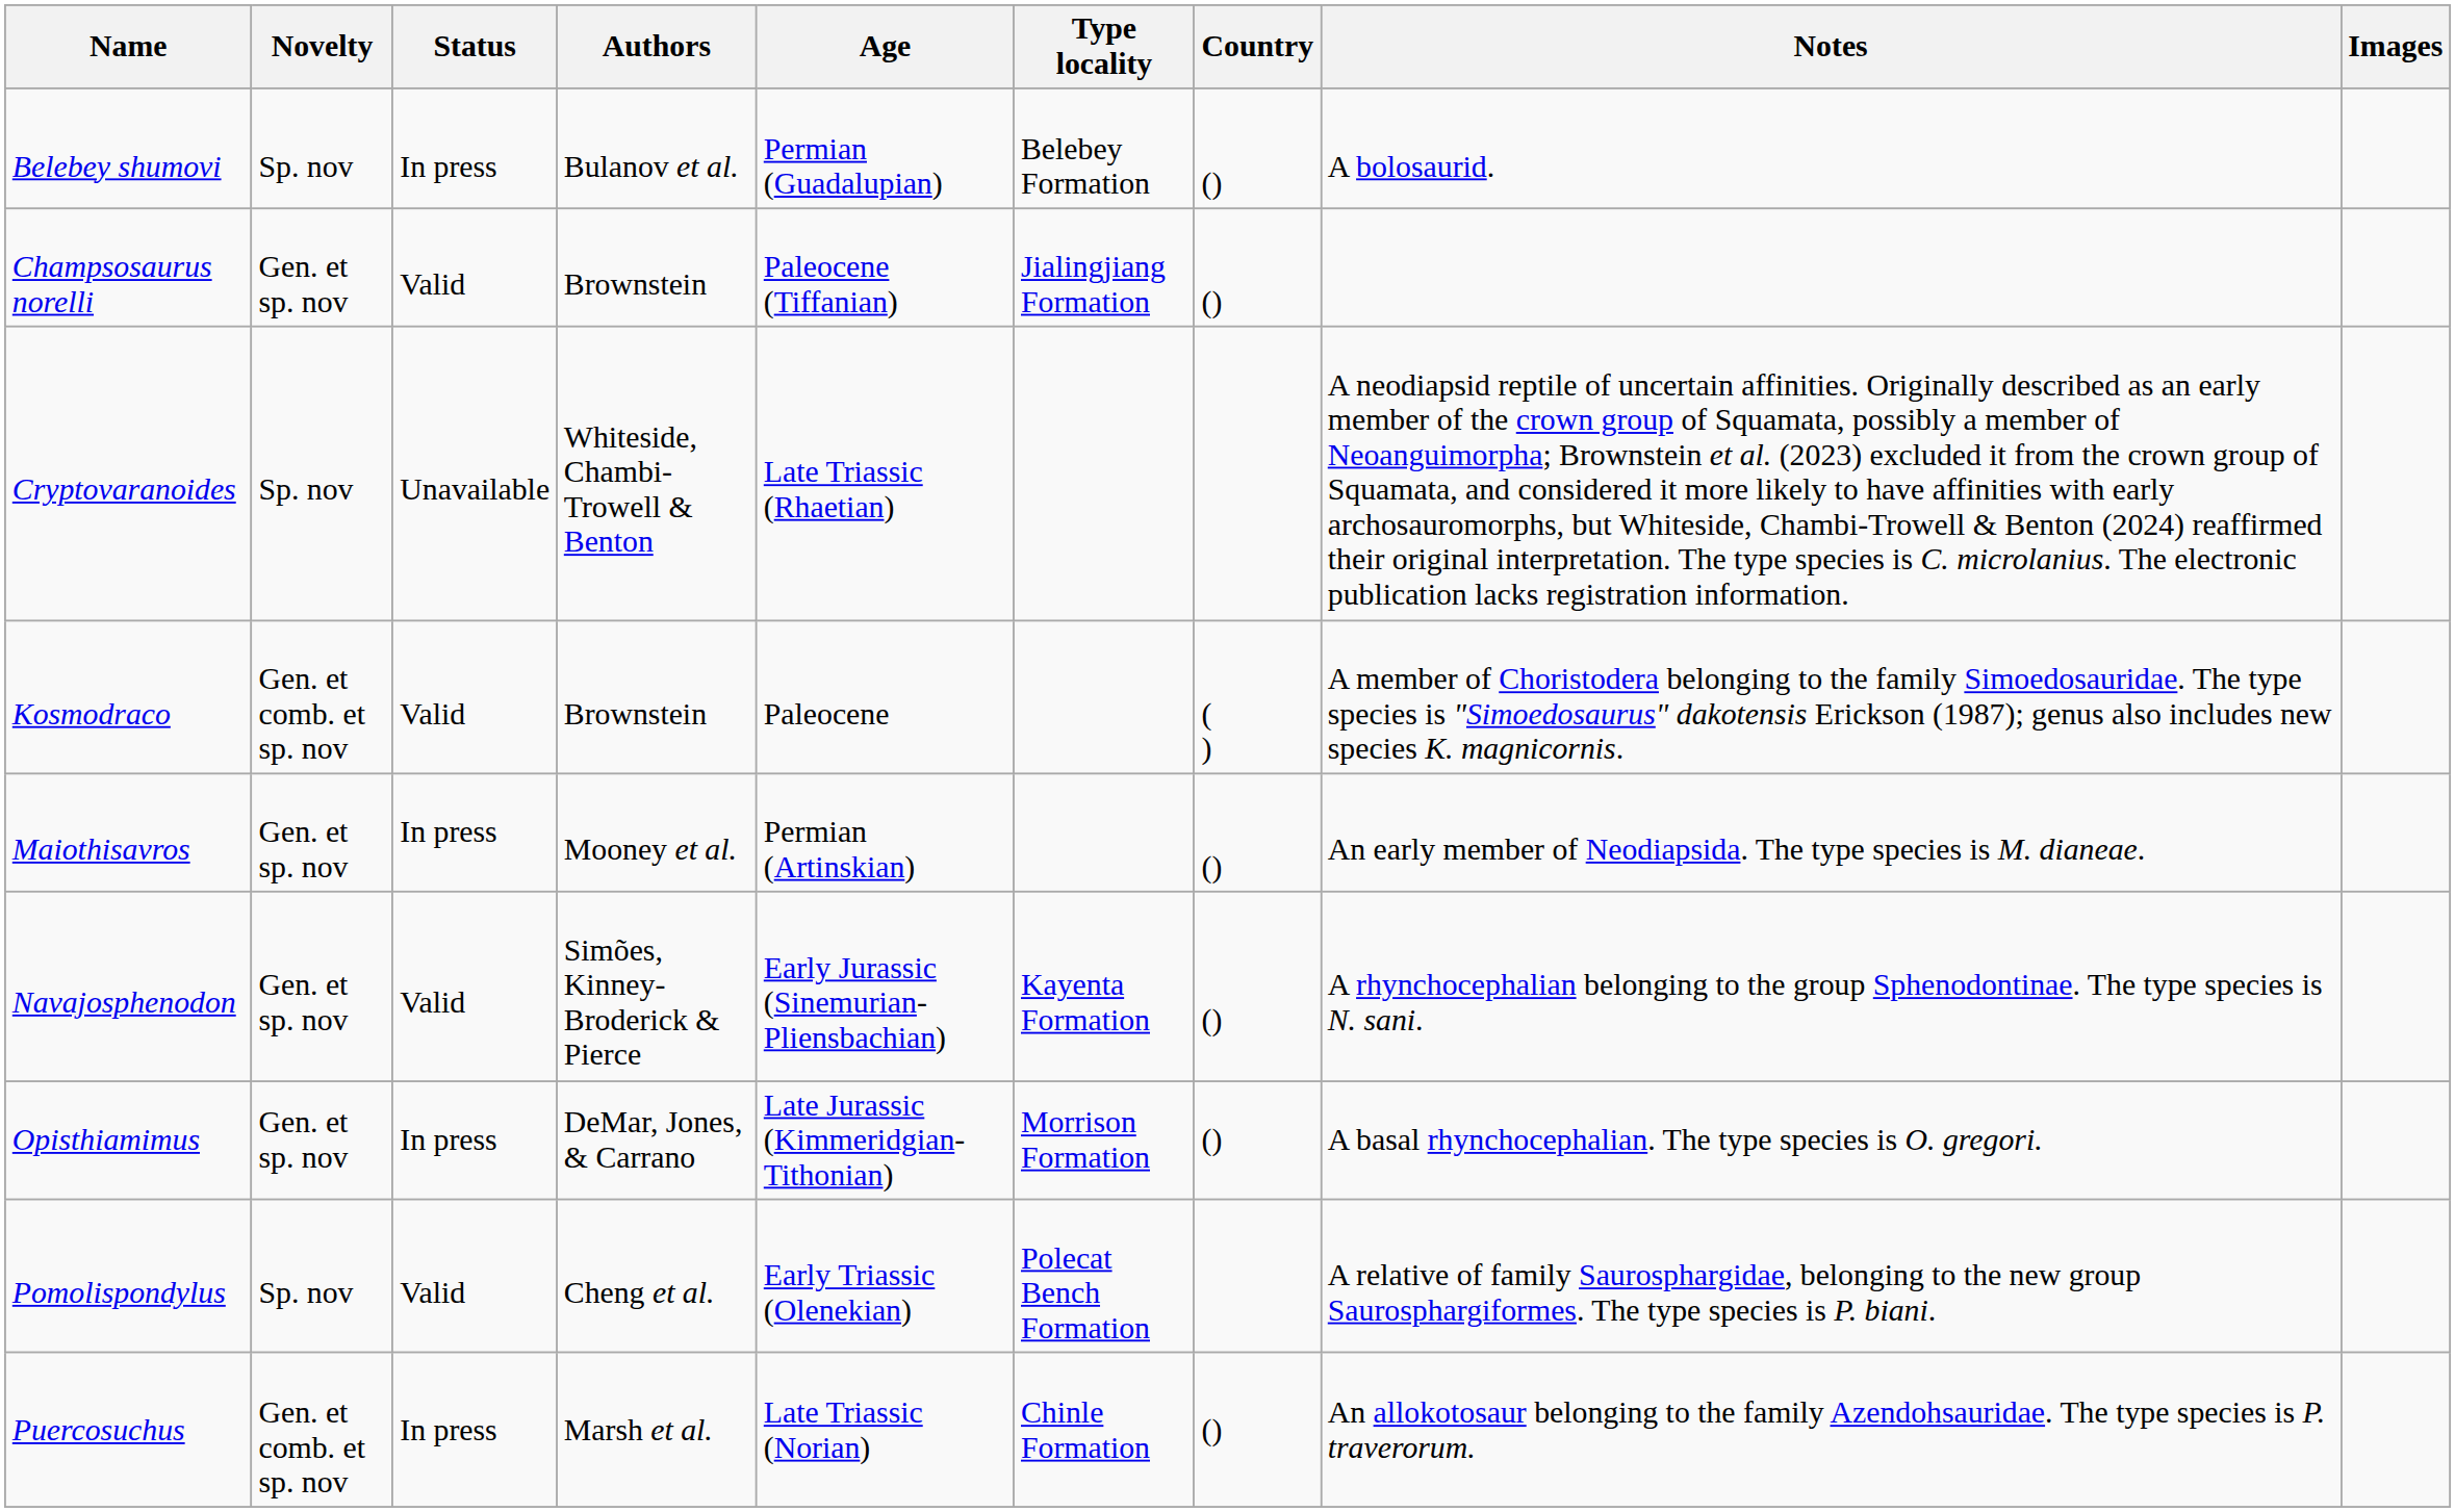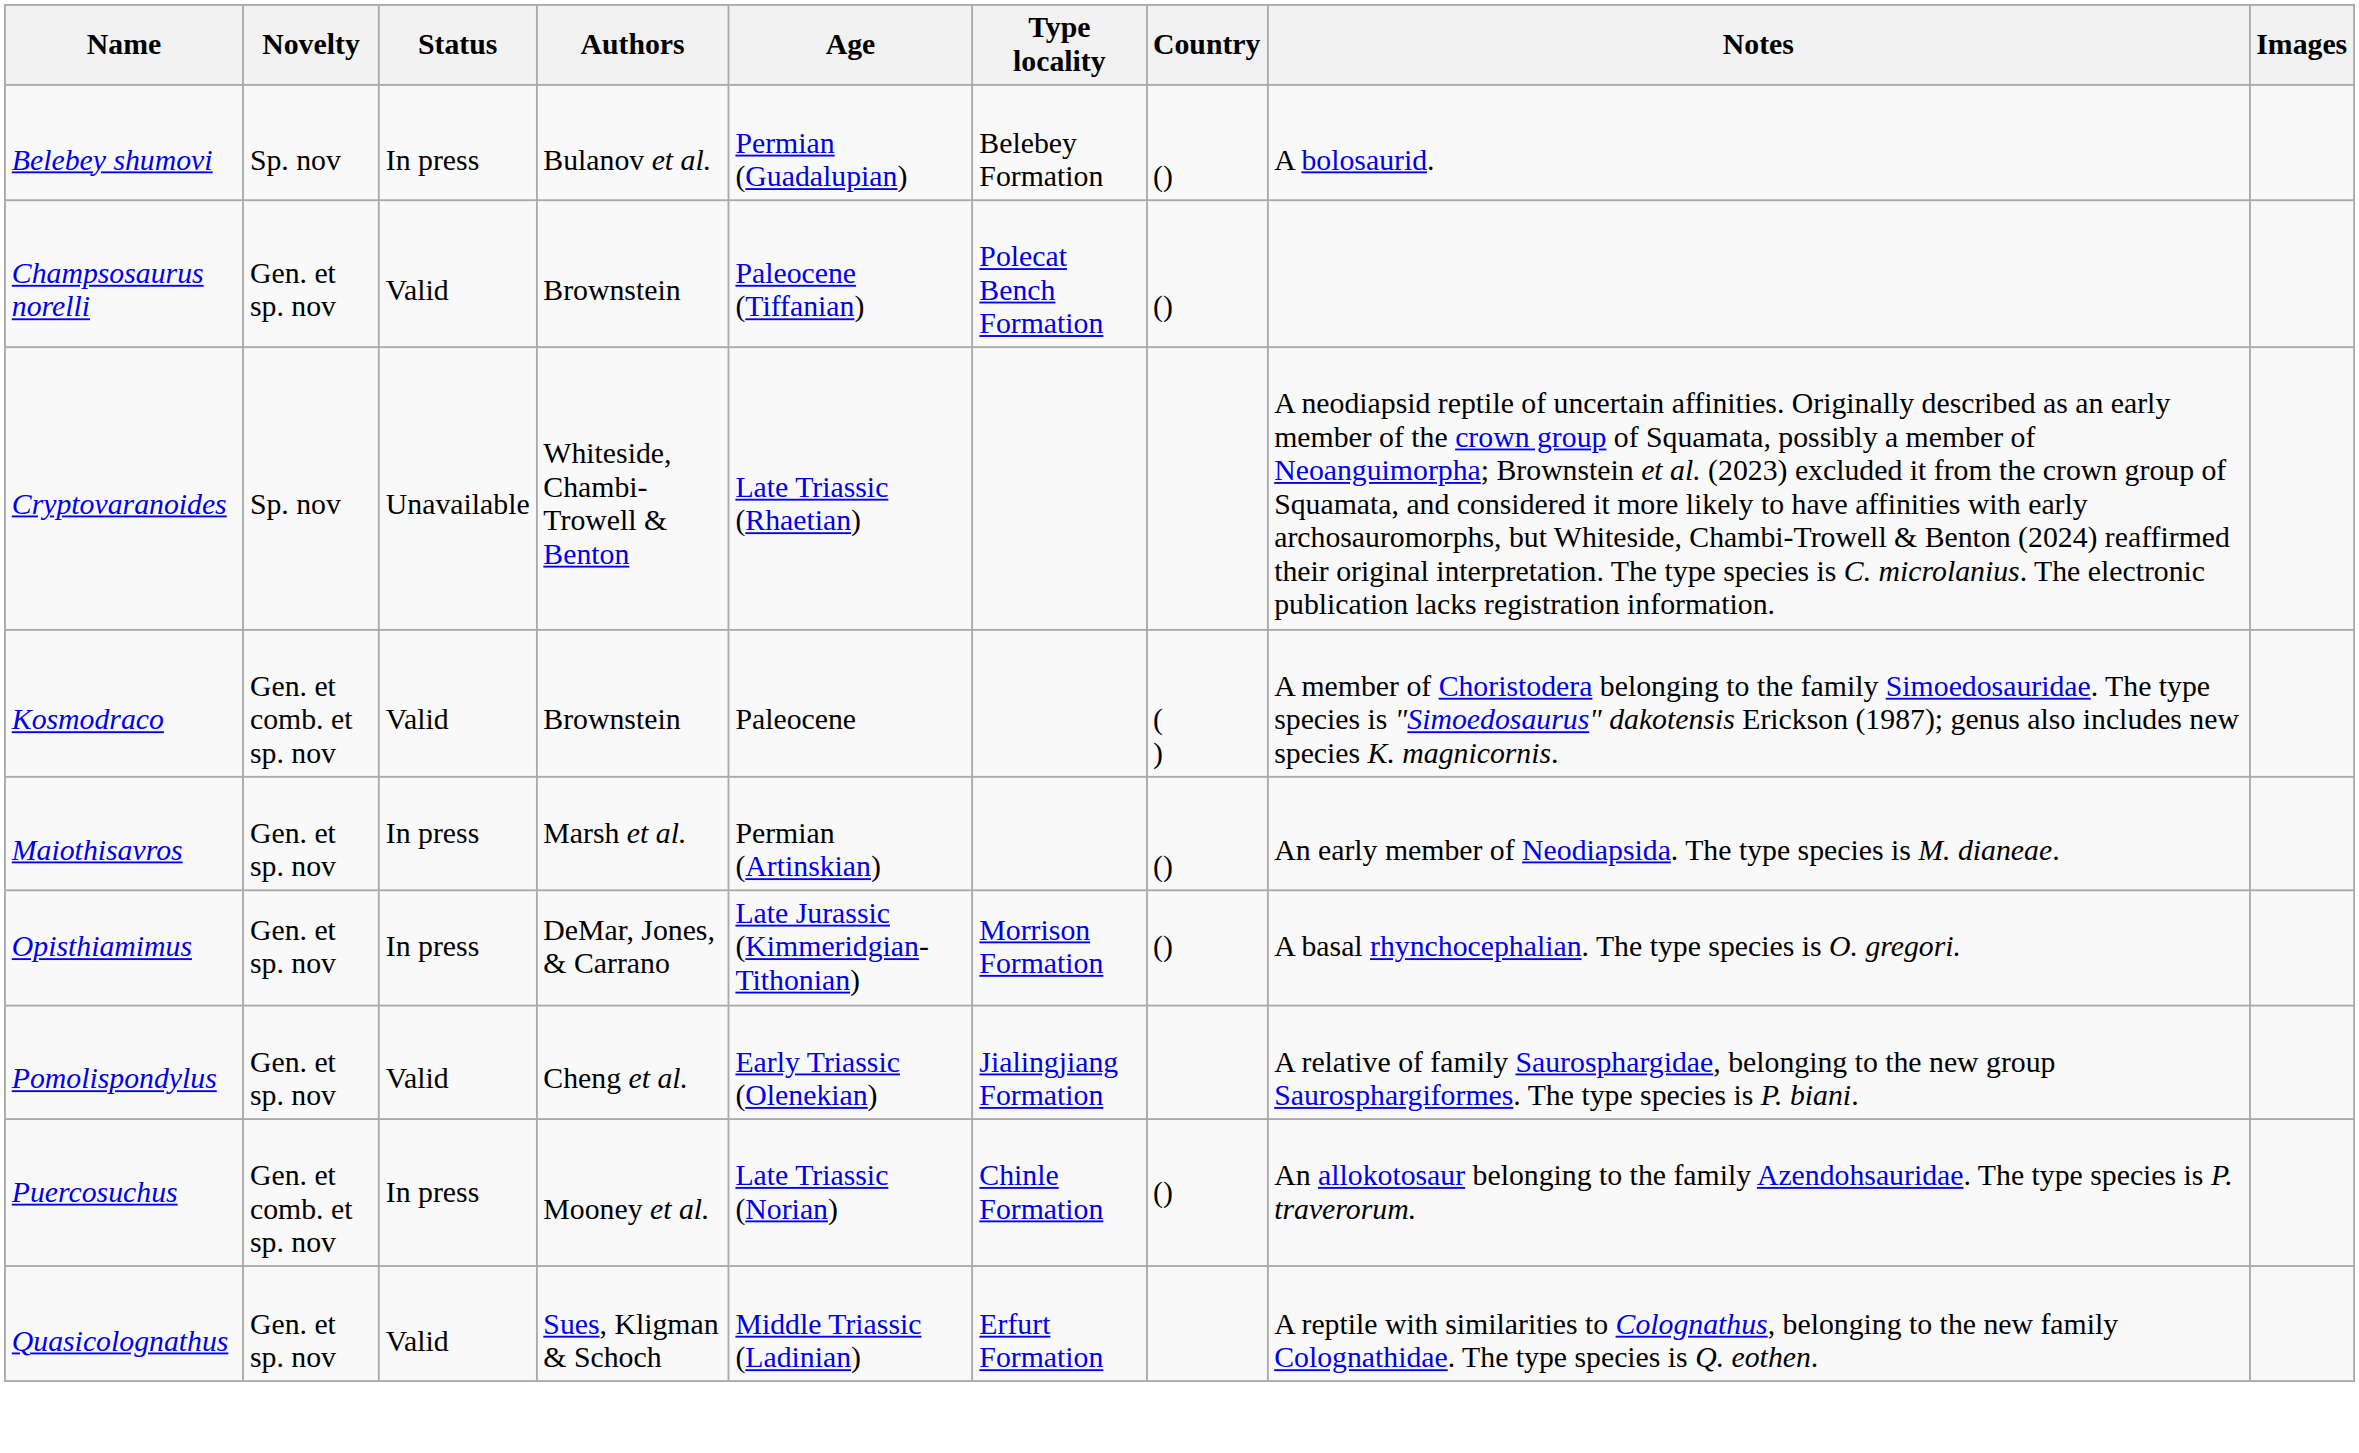Champsosaurus norelli | Type locality: Jialingjiang Formation -> Polecat Bench Formation
Maiothisavros | Authors: Mooney et al. -> Marsh et al.
- row: Navajosphenodon | Gen. et sp. nov | Valid | Simões, Kinney-Broderick & Pierce | Early Jurassic (Sinemurian-Pliensbachian) | Kayenta Formation | () | A rhynchocephalian belonging to the group Sphenodontinae. The type species is N. sani.
Pomolispondylus | Novelty: Sp. nov -> Gen. et sp. nov
Pomolispondylus | Type locality: Polecat Bench Formation -> Jialingjiang Formation
Puercosuchus | Authors: Marsh et al. -> Mooney et al.
+ row: Quasicolognathus | Gen. et sp. nov | Valid | Sues, Kligman & Schoch | Middle Triassic (Ladinian) | Erfurt Formation | A reptile with similarities to Colognathus, belonging to the new family Colognathidae. The type species is Q. eothen.
